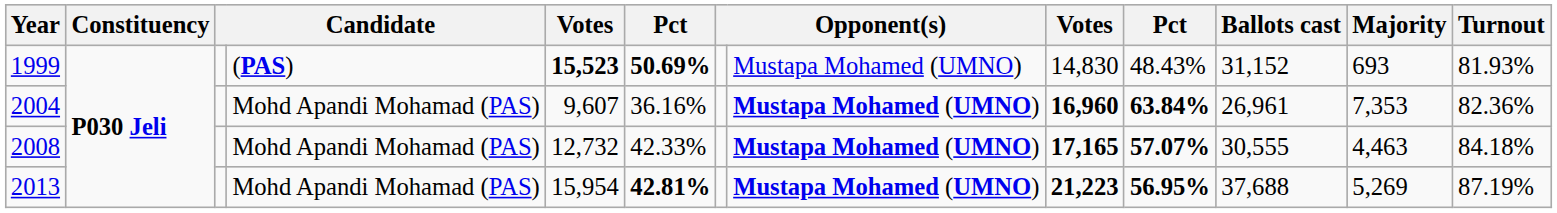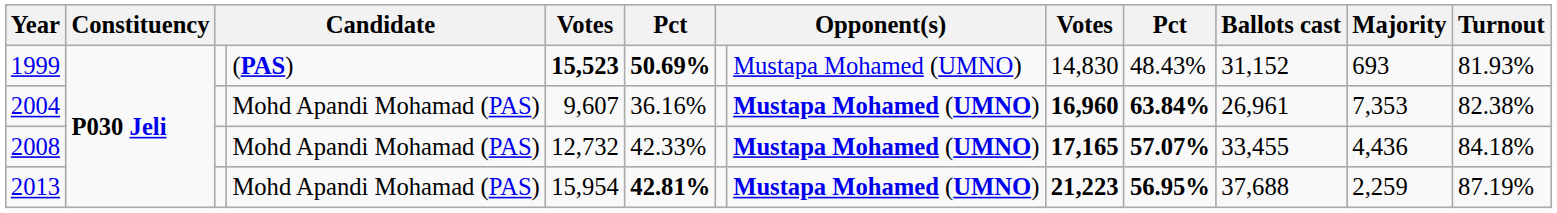2004 | Turnout: 82.36% -> 82.38%
2008 | Ballots cast: 30,555 -> 33,455
2008 | Majority: 4,463 -> 4,436
2013 | Majority: 5,269 -> 2,259
